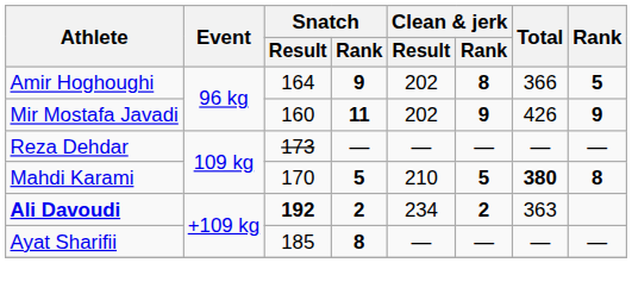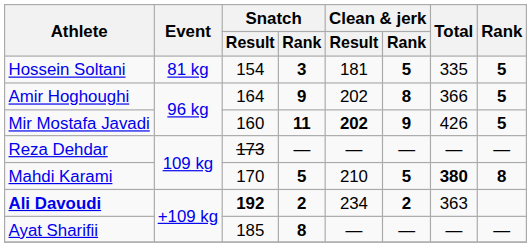+ row: Hossein Soltani | 81 kg | 154 | 3 | 181 | 5 | 335 | 5
Mir Mostafa Javadi | Clean & jerk / Result: normal -> bold
Mir Mostafa Javadi | Rank: 9 -> 5
